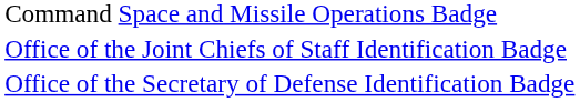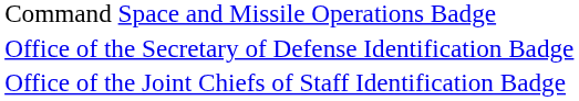rows swapped: Office of the Joint Chiefs of Staff Identification Badge <-> Office of the Secretary of Defense Identification Badge
